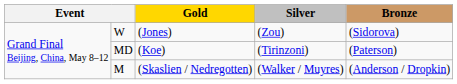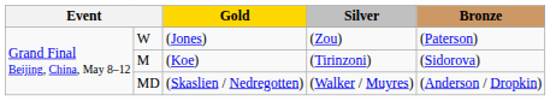(Jones) | Bronze: (Sidorova) -> (Paterson)
(Koe) | column 2: MD -> M
(Koe) | Bronze: (Paterson) -> (Sidorova)
(Skaslien / Nedregotten) | column 2: M -> MD
